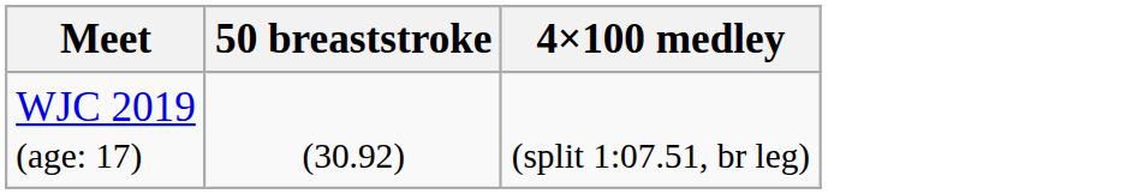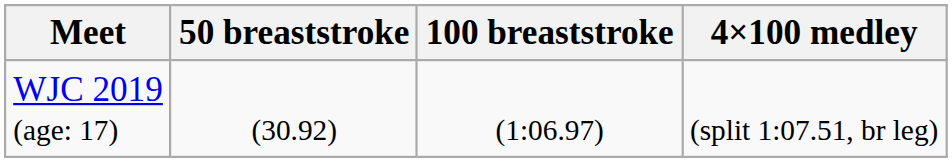+ column: 100 breaststroke | (1:06.97)
